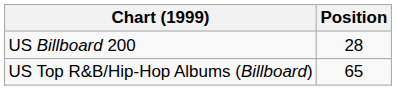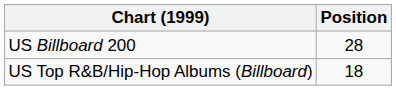US Top R&B/Hip-Hop Albums (Billboard) | Position: 65 -> 18
